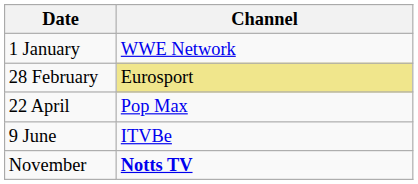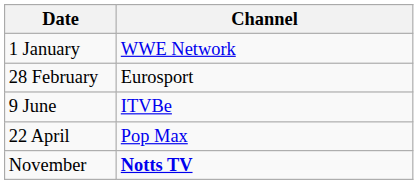28 February | Channel: khaki background -> no background
rows swapped: 22 April <-> 9 June
